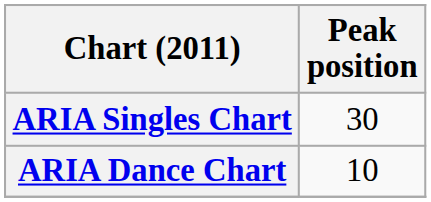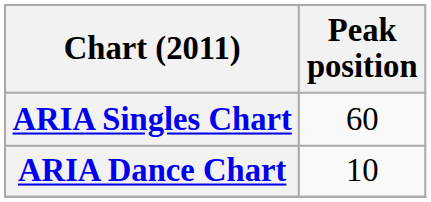ARIA Singles Chart | Peak position: 30 -> 60
